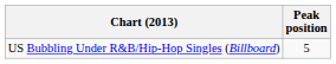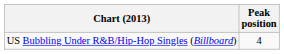US Bubbling Under R&B/Hip-Hop Singles (Billboard) | Peak position: 5 -> 4
